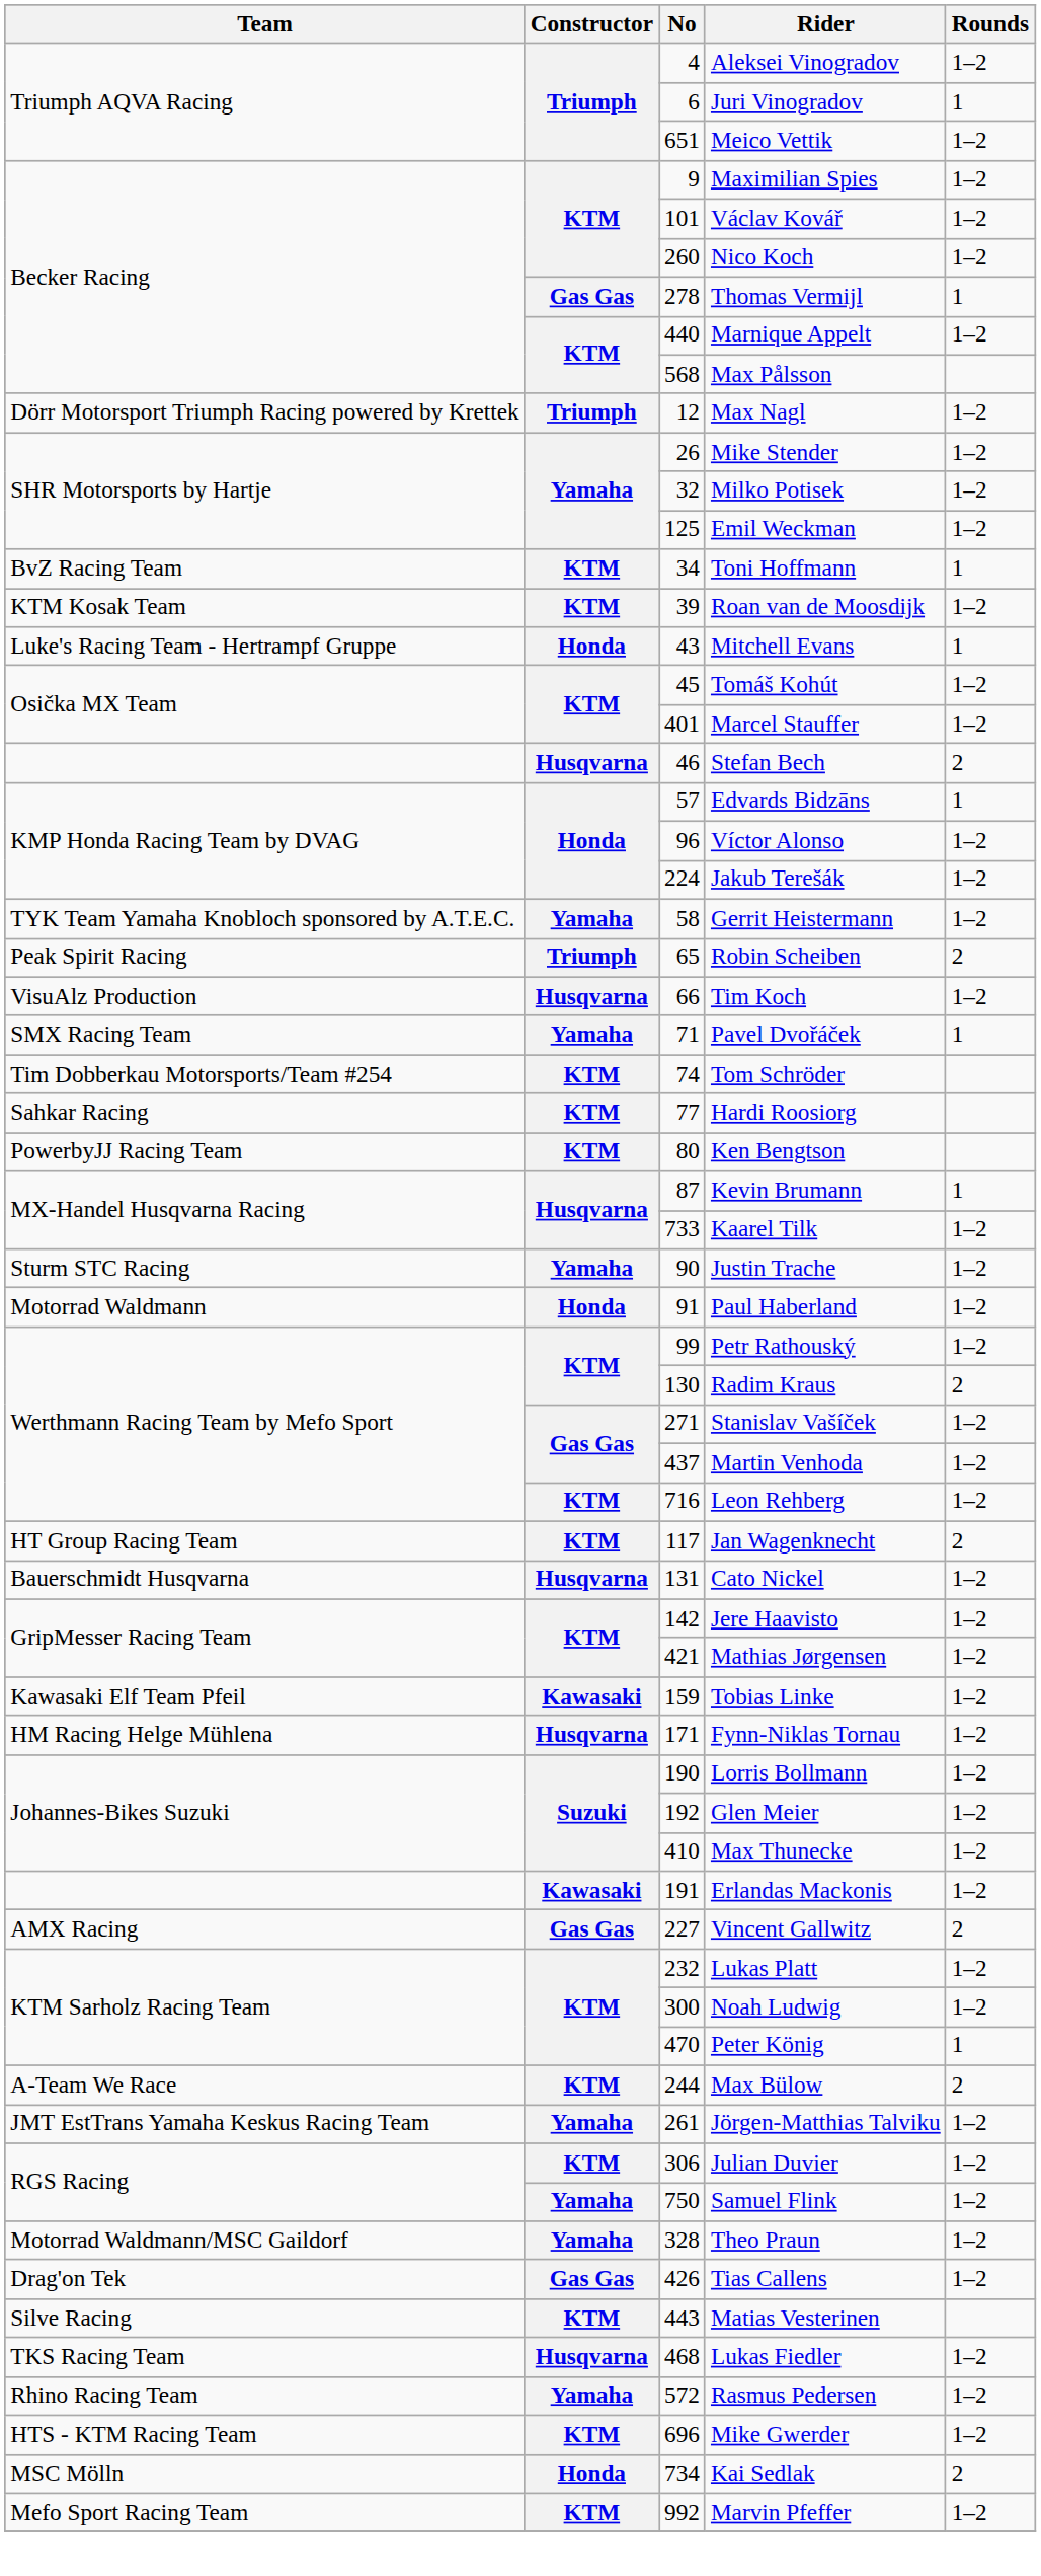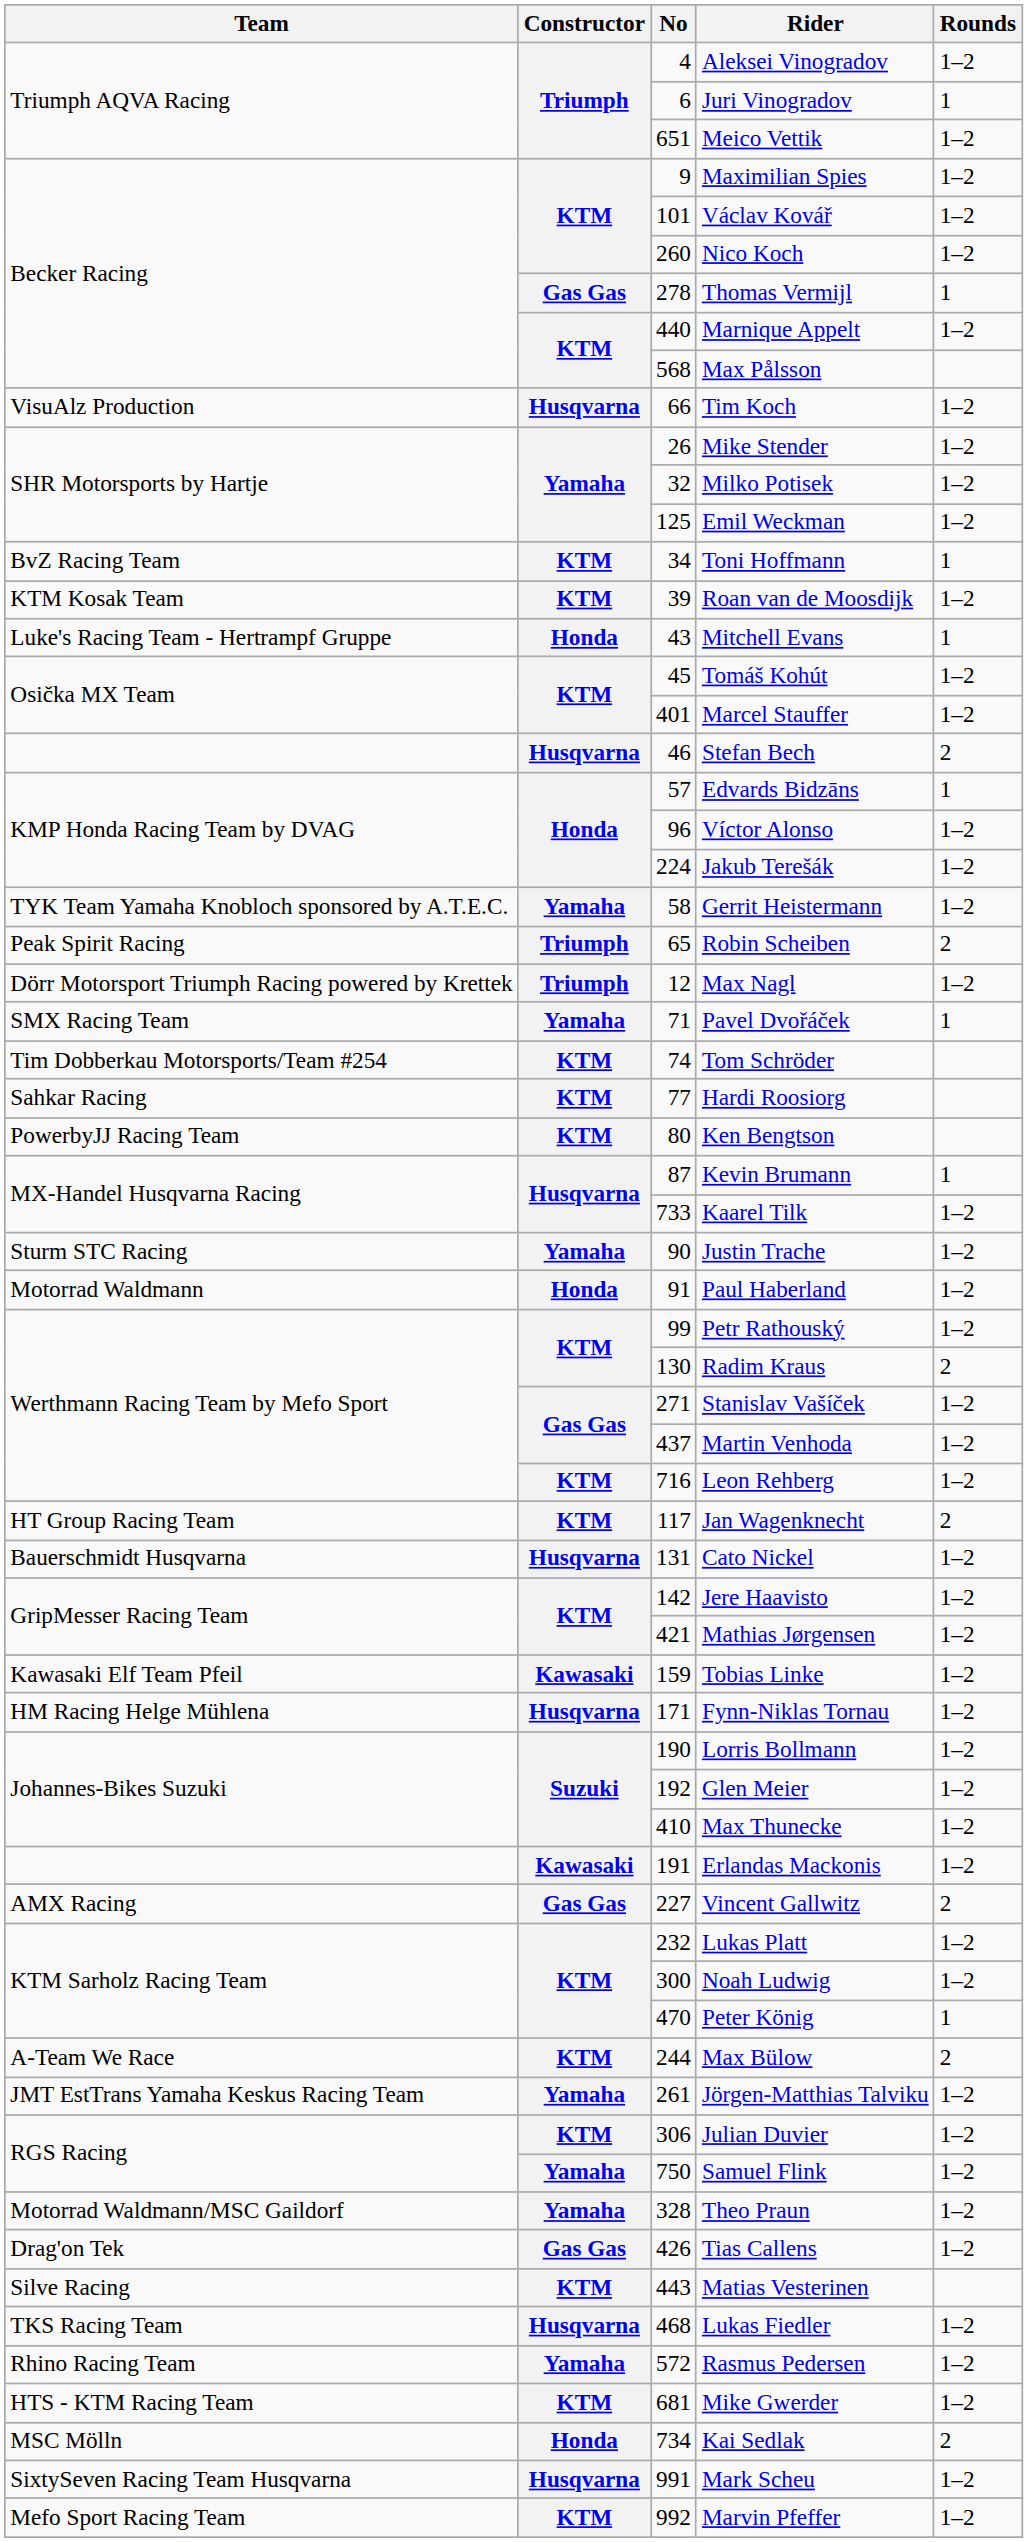rows swapped: Max Nagl <-> Tim Koch
Mike Gwerder | No: 696 -> 681
+ row: SixtySeven Racing Team Husqvarna | Husqvarna | 991 | Mark Scheu | 1–2
